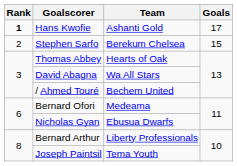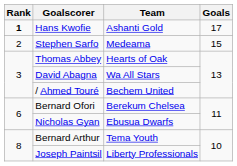Stephen Sarfo | Team: Berekum Chelsea -> Medeama
Bernard Ofori | Team: Medeama -> Berekum Chelsea
Bernard Arthur | Team: Liberty Professionals -> Tema Youth
Joseph Paintsil | Team: Tema Youth -> Liberty Professionals
